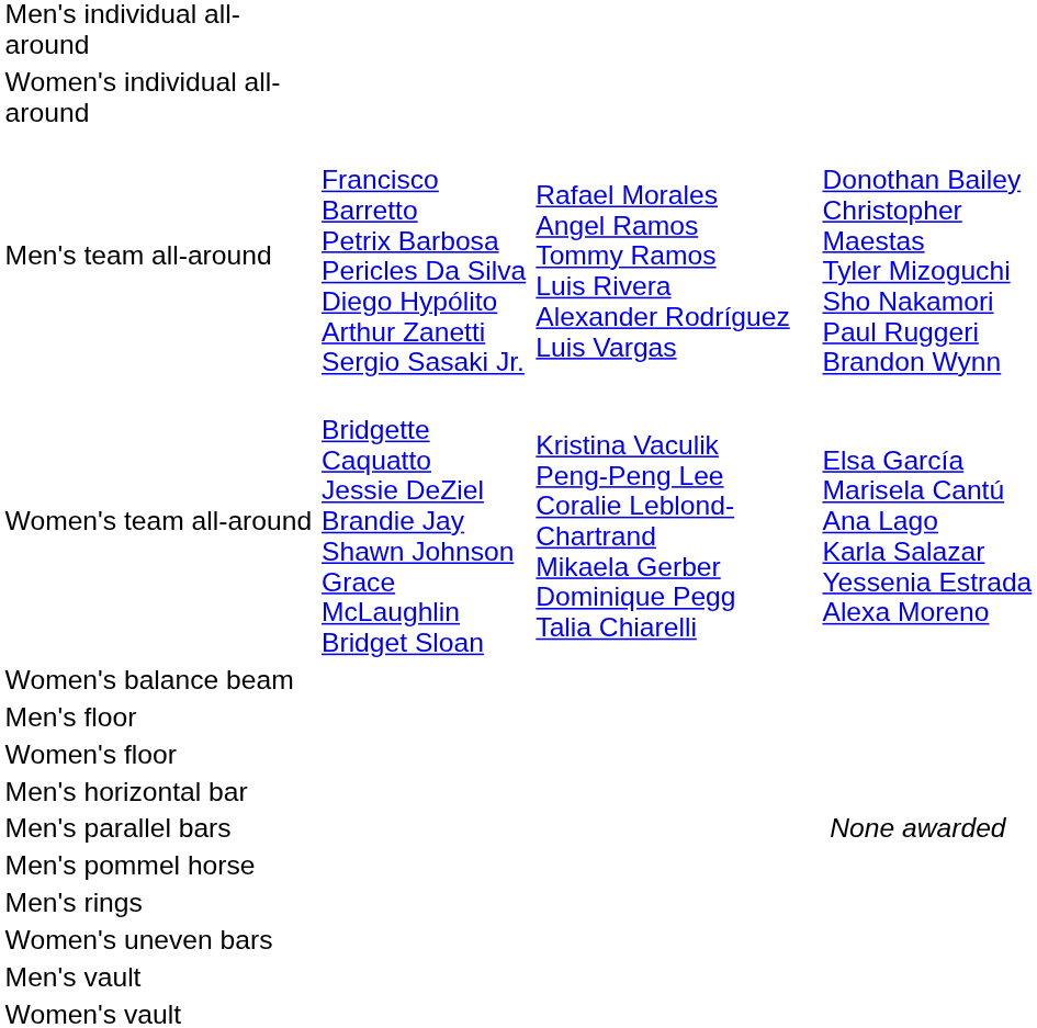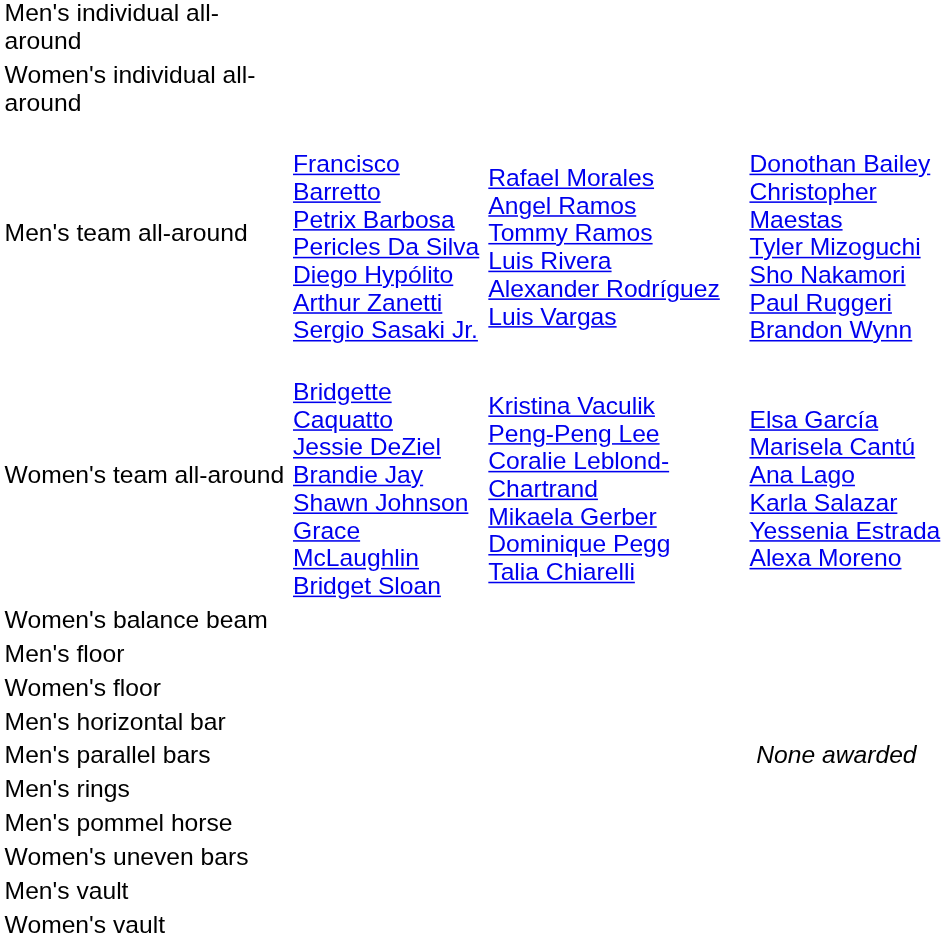rows swapped: Men's pommel horse <-> Men's rings
